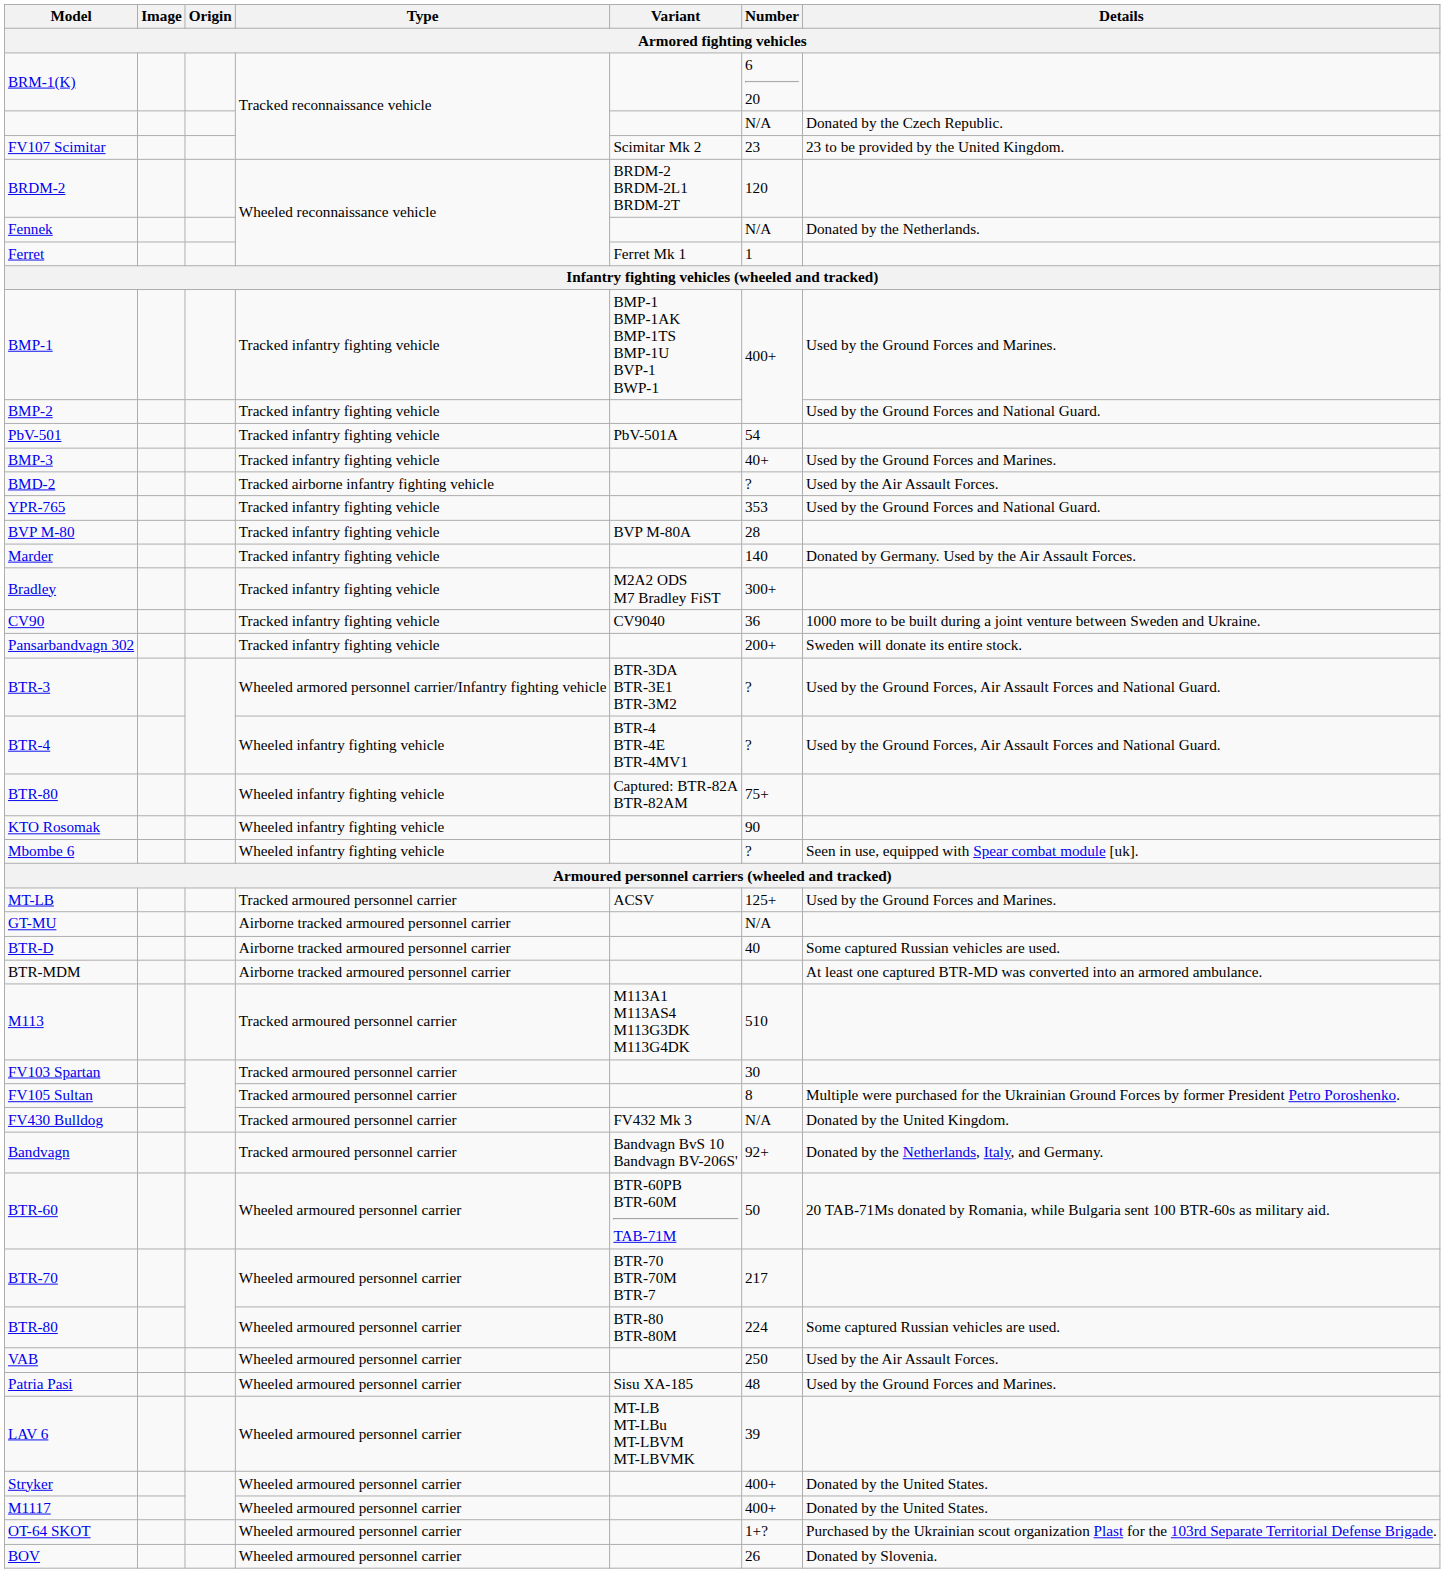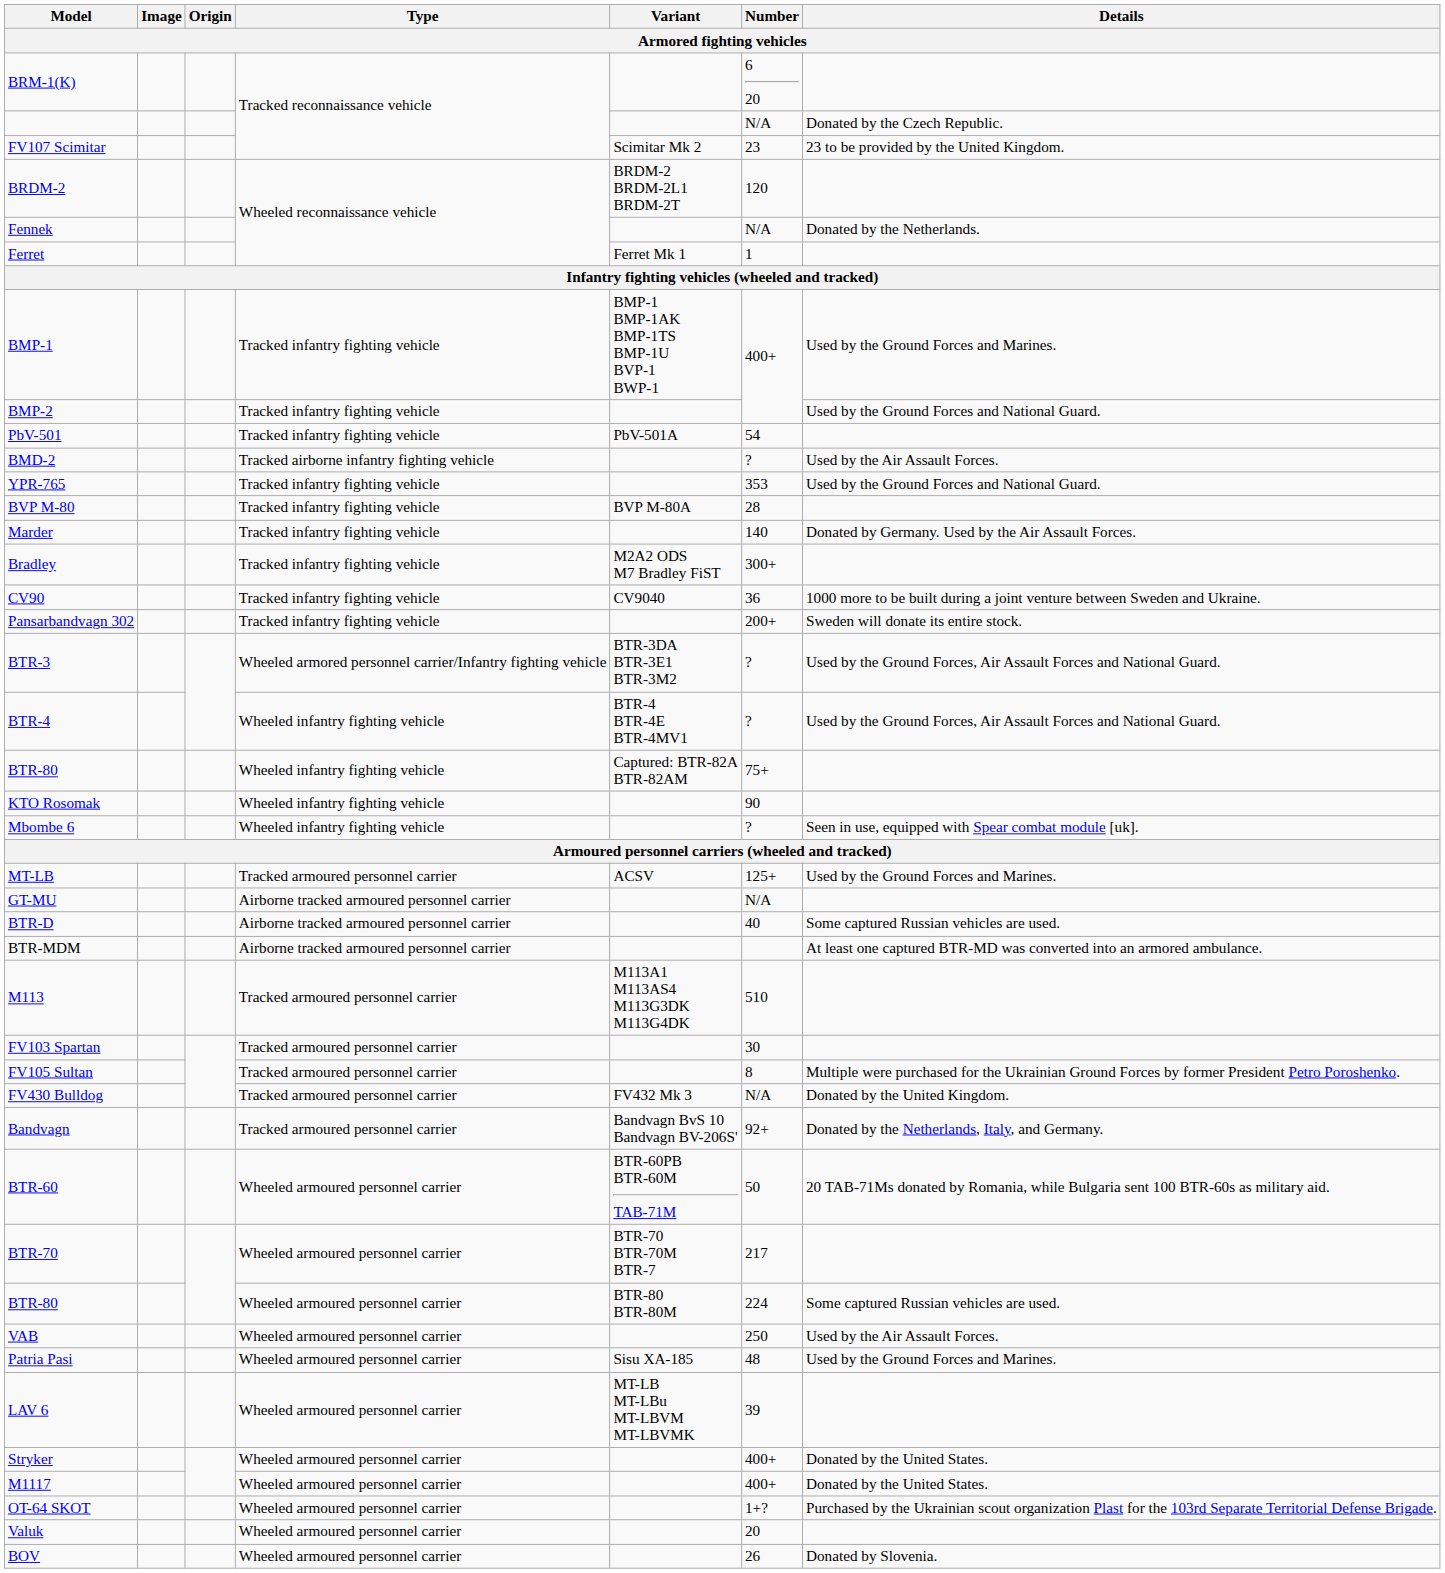- row: BMP-3 | Tracked infantry fighting vehicle | 40+ | Used by the Ground Forces and Marines.
+ row: Valuk | Wheeled armoured personnel carrier | 20
